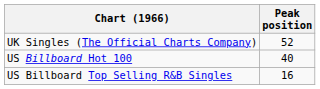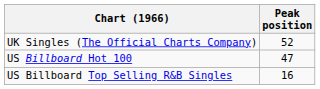US Billboard Hot 100 | Peak position: 40 -> 47
